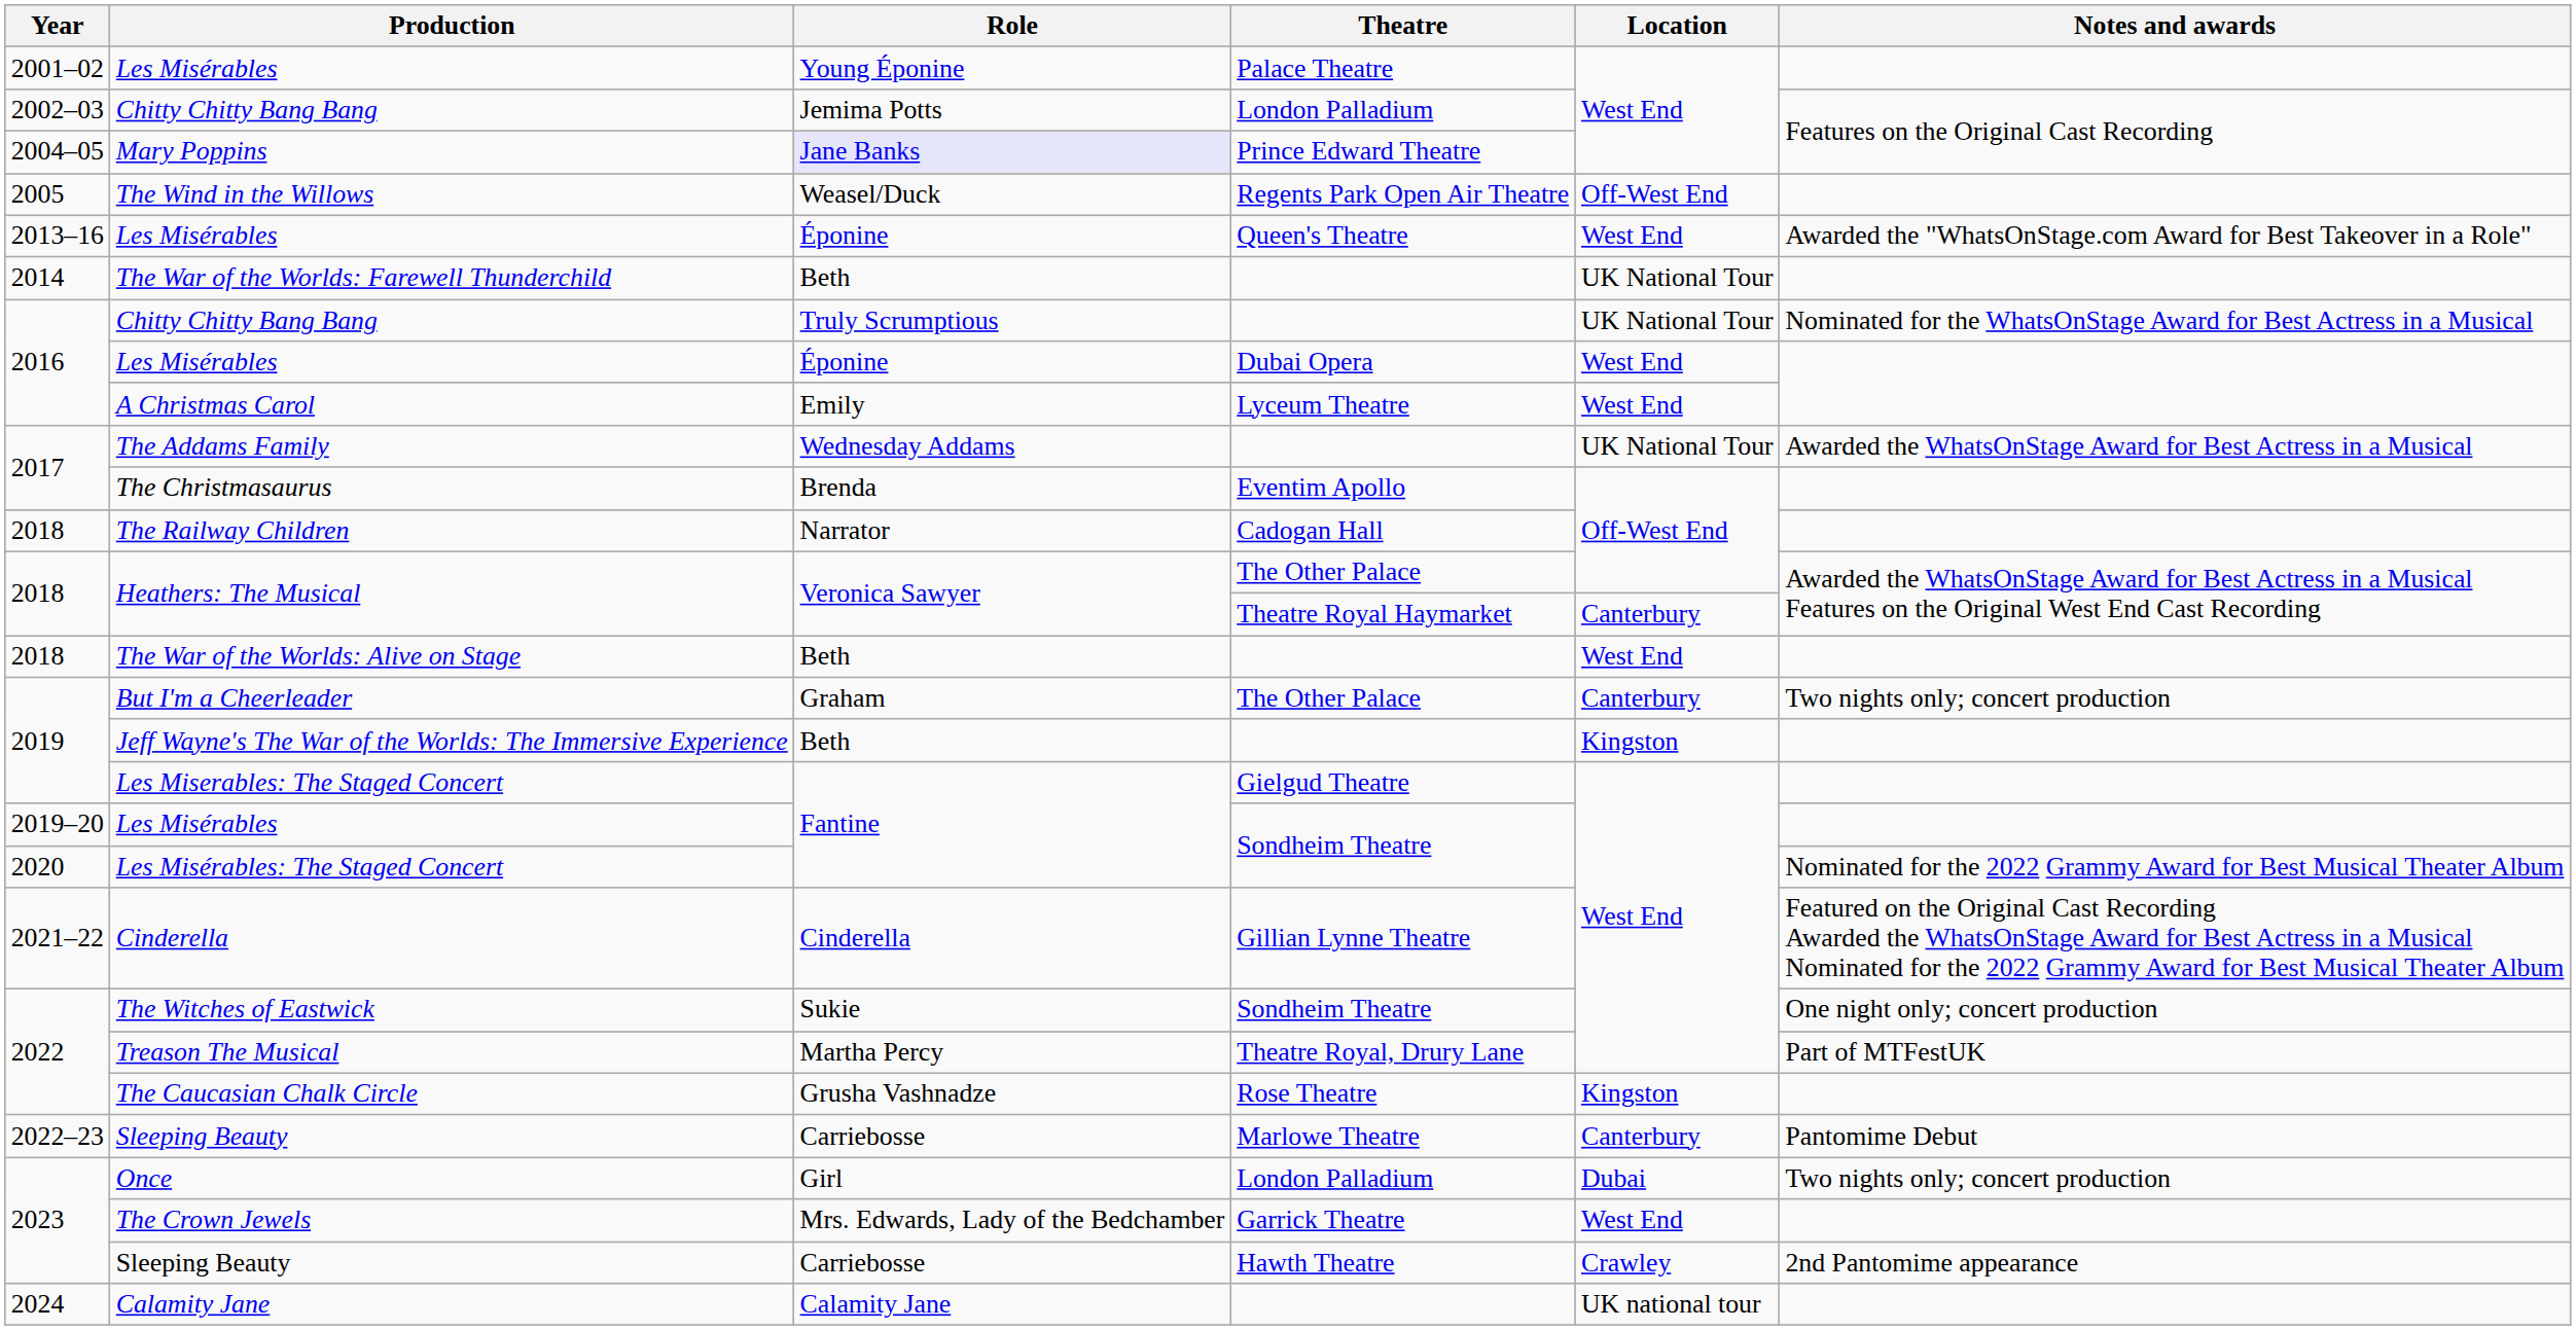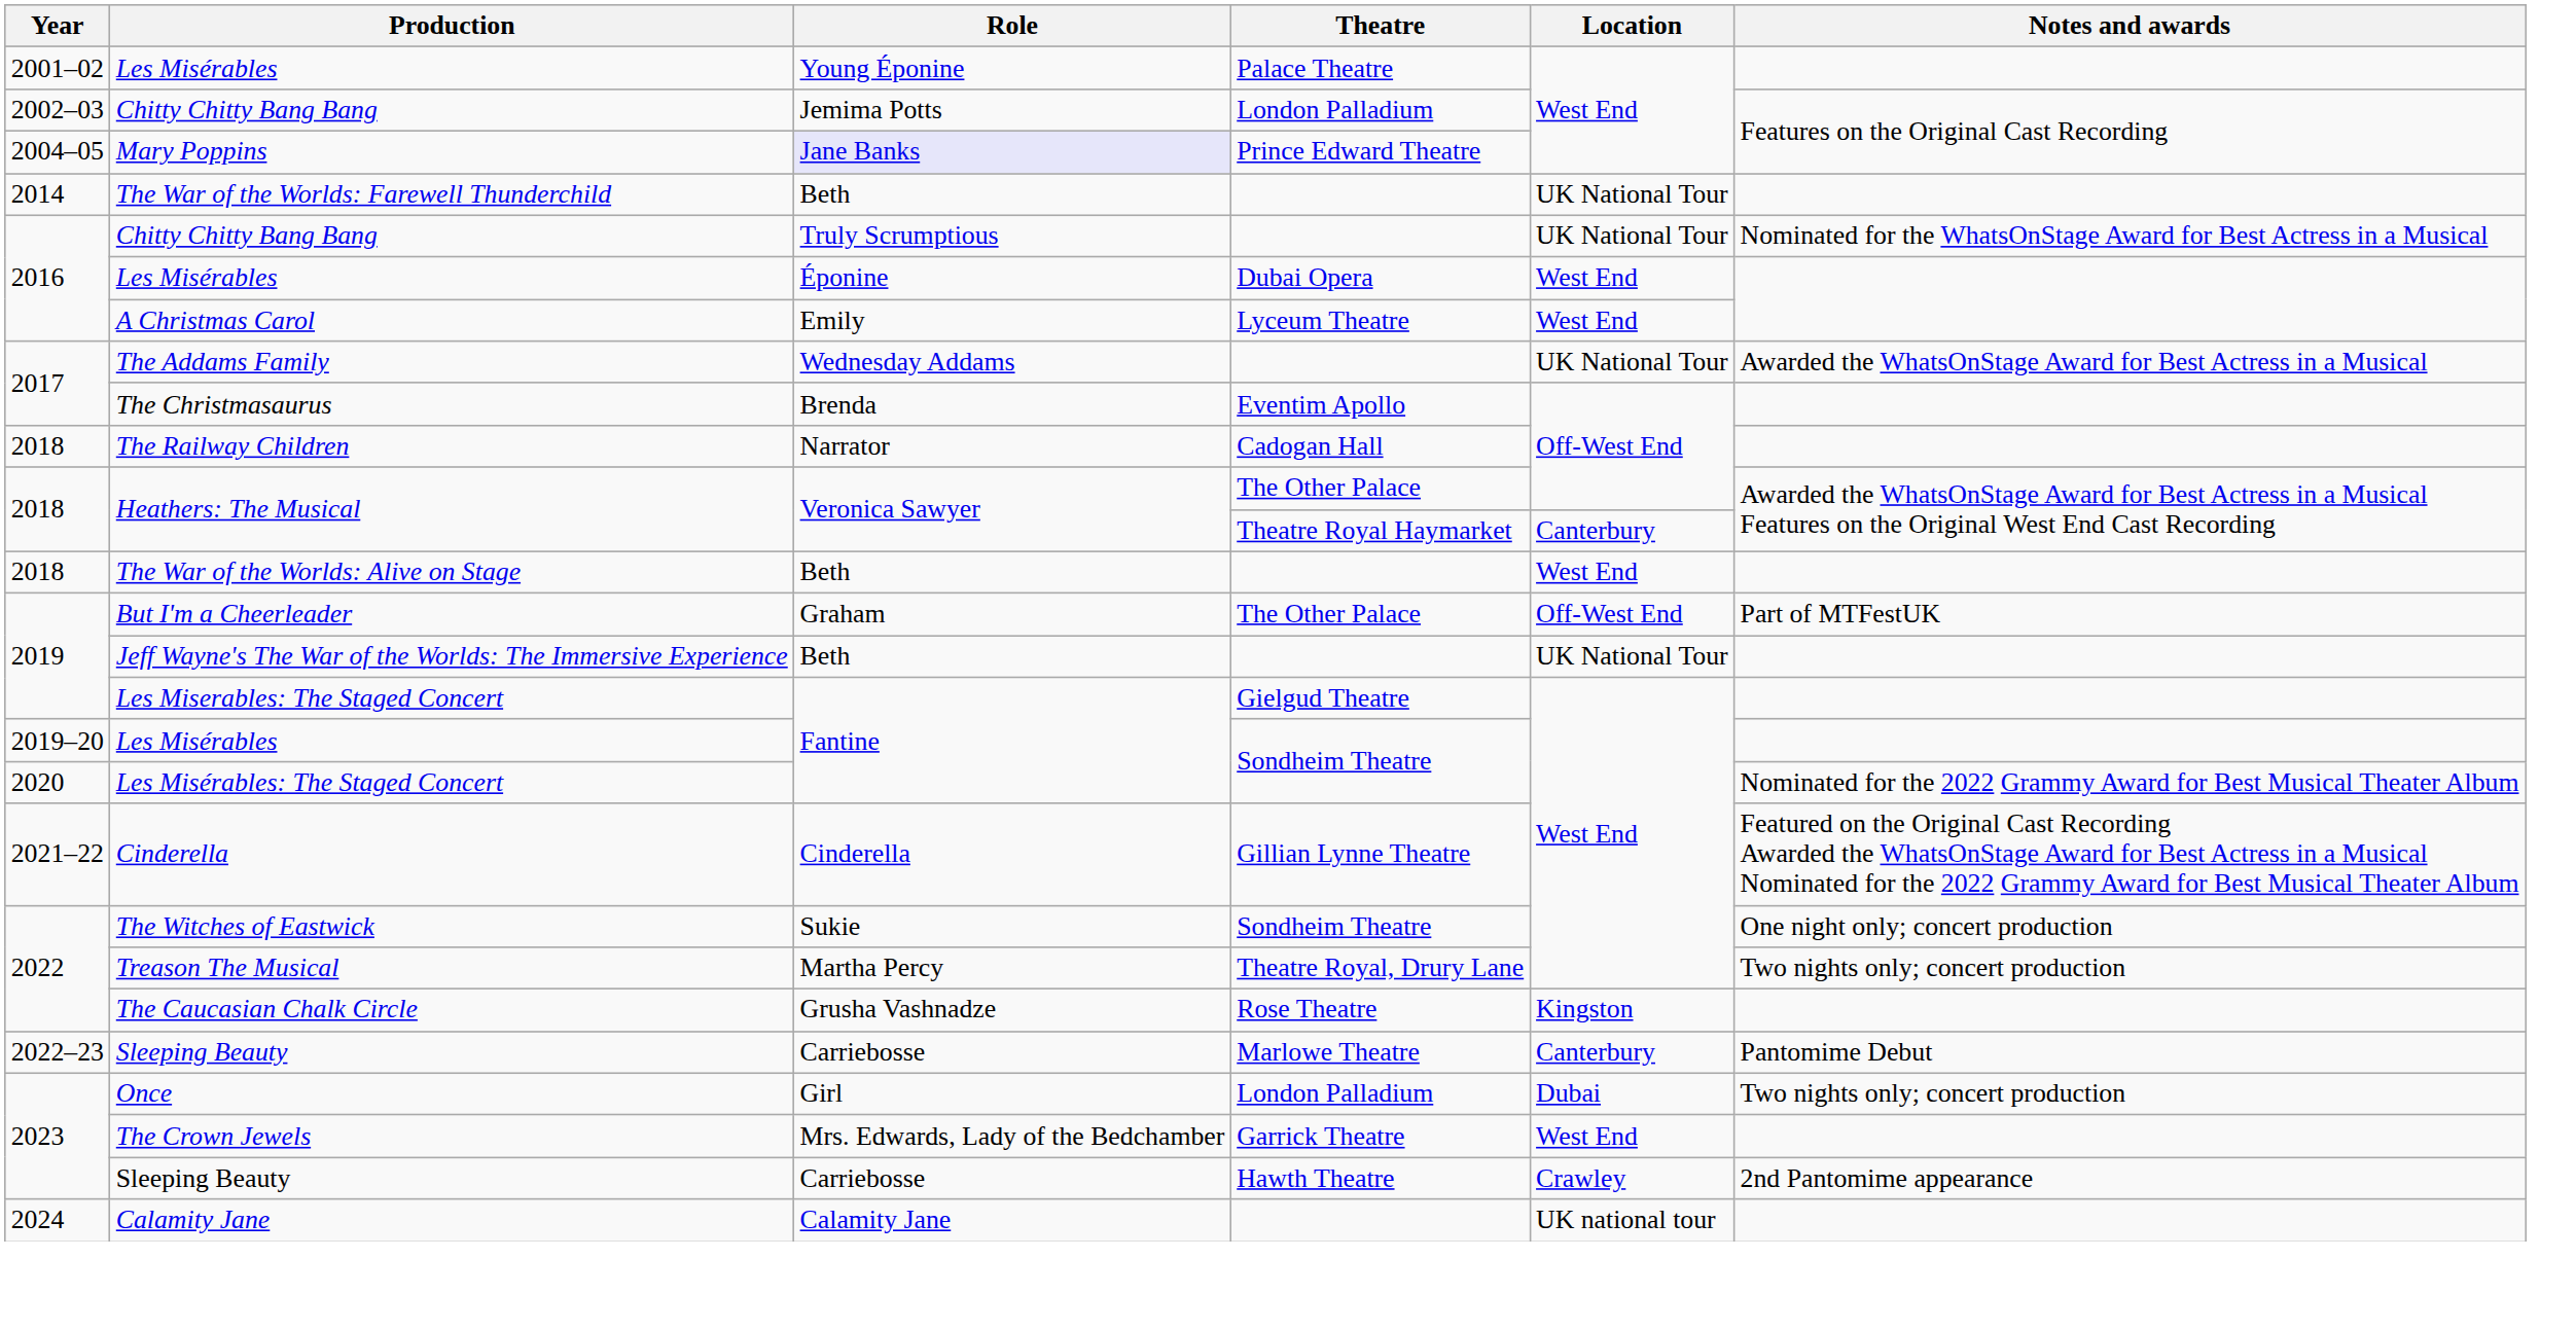- row: 2005 | The Wind in the Willows | Weasel/Duck | Regents Park Open Air Theatre | Off-West End
- row: 2013–16 | Les Misérables | Éponine | Queen's Theatre | West End | Awarded the "WhatsOnStage.com Award for Best Takeover in a Role"
But I'm a Cheerleader | Location: Canterbury -> Off-West End
But I'm a Cheerleader | Notes and awards: Two nights only; concert production -> Part of MTFestUK
Jeff Wayne's The War of the Worlds: The Immersive Experience | Location: Kingston -> UK National Tour
Treason The Musical | Notes and awards: Part of MTFestUK -> Two nights only; concert production
